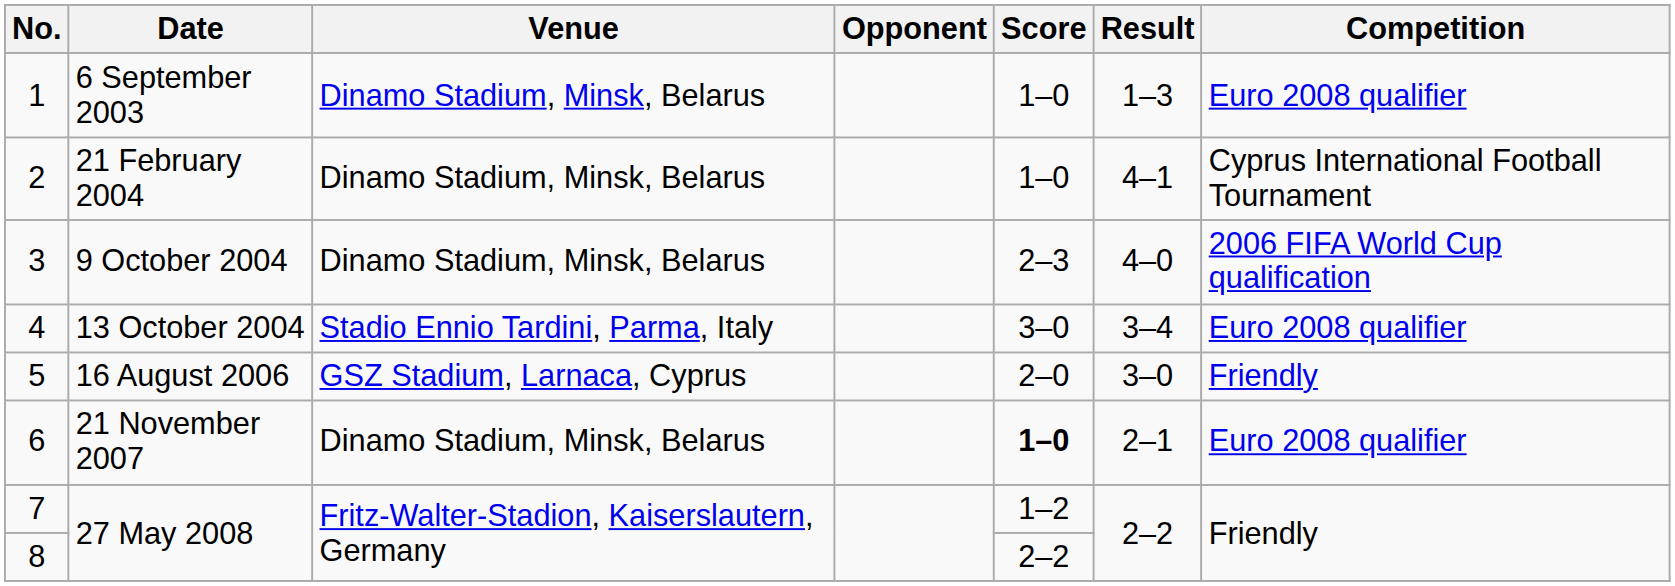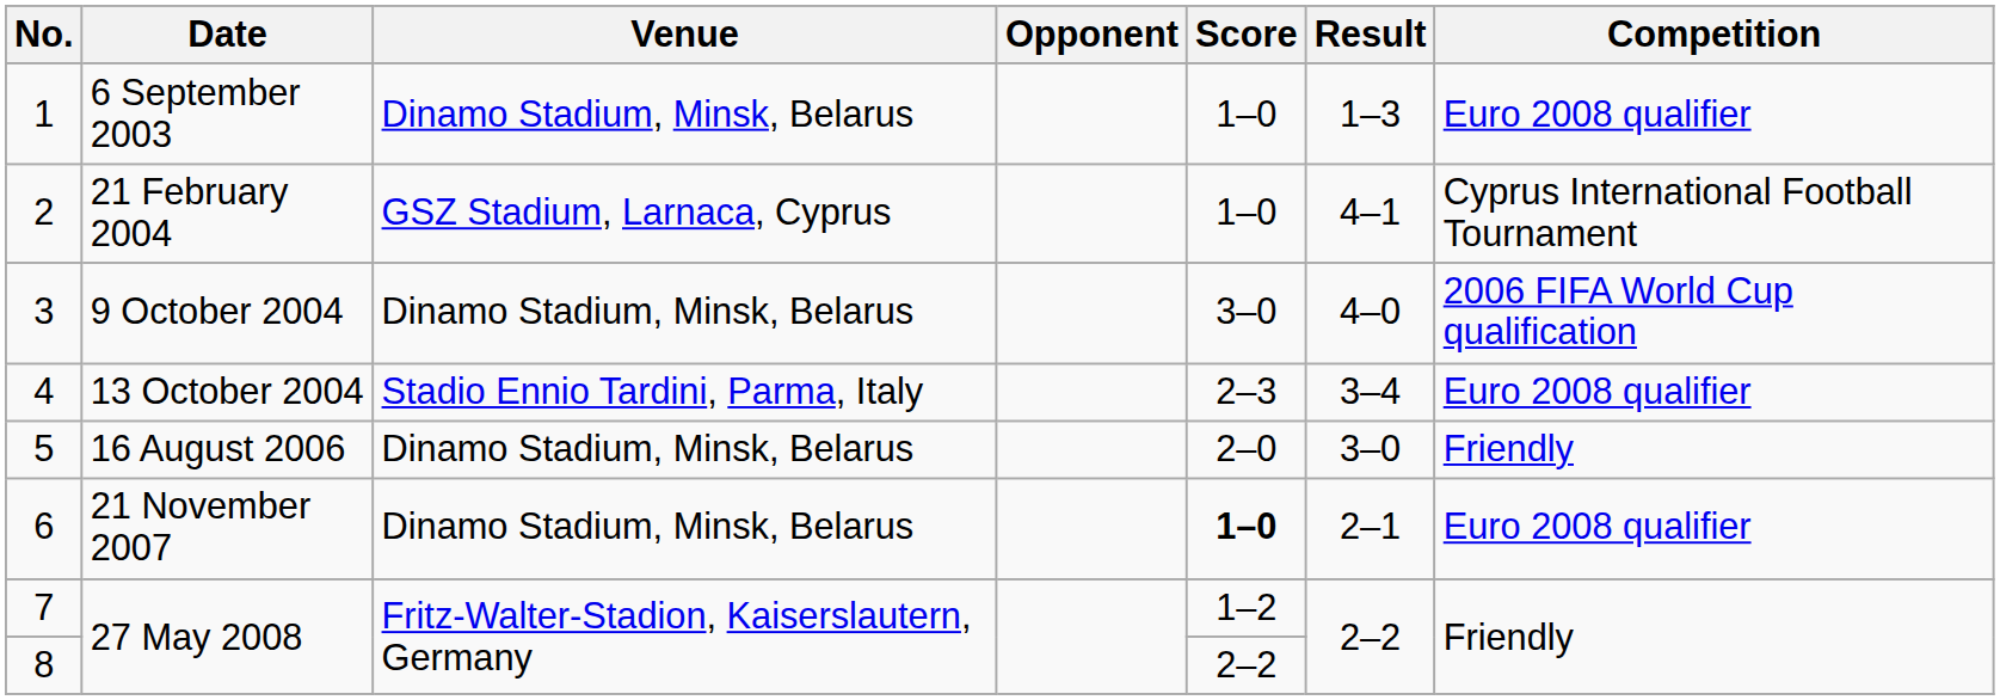2 | Venue: Dinamo Stadium, Minsk, Belarus -> GSZ Stadium, Larnaca, Cyprus
3 | Score: 2–3 -> 3–0
4 | Score: 3–0 -> 2–3
5 | Venue: GSZ Stadium, Larnaca, Cyprus -> Dinamo Stadium, Minsk, Belarus
